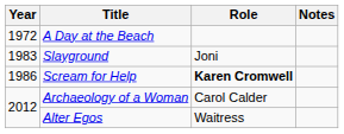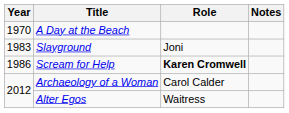A Day at the Beach | Year: 1972 -> 1970
